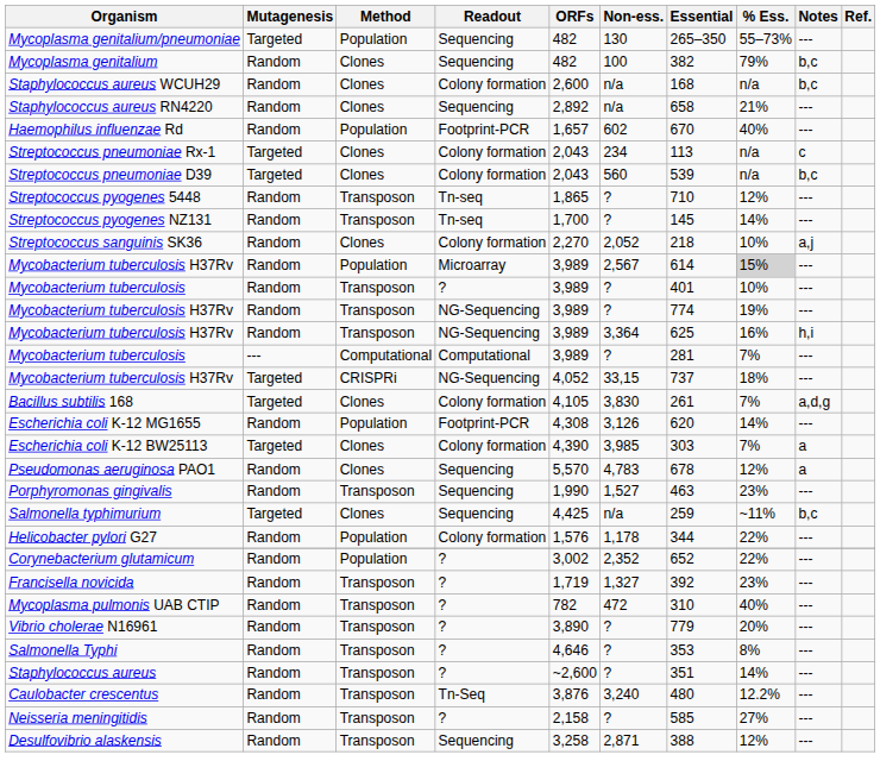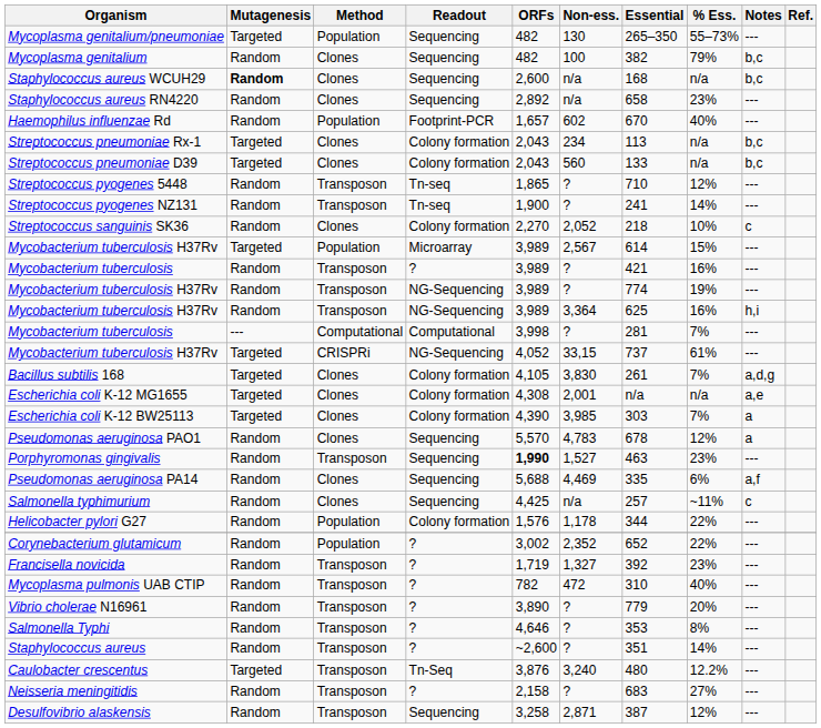Staphylococcus aureus WCUH29 | Mutagenesis: normal -> bold
Staphylococcus aureus WCUH29 | Readout: Colony formation -> Sequencing
Staphylococcus aureus RN4220 | % Ess.: 21% -> 23%
Streptococcus pneumoniae Rx-1 | Notes: c -> b,c
Streptococcus pneumoniae D39 | Essential: 539 -> 133
Streptococcus pyogenes NZ131 | ORFs: 1,700 -> 1,900
Streptococcus pyogenes NZ131 | Essential: 145 -> 241
Streptococcus sanguinis SK36 | Notes: a,j -> c
Mycobacterium tuberculosis H37Rv / Population | Mutagenesis: Random -> Targeted
Mycobacterium tuberculosis H37Rv / Population | % Ess.: lightgrey background -> no background
Mycobacterium tuberculosis / Transposon | Essential: 401 -> 421
Mycobacterium tuberculosis / Transposon | % Ess.: 10% -> 16%
Mycobacterium tuberculosis / Computational | ORFs: 3,989 -> 3,998
Mycobacterium tuberculosis H37Rv / CRISPRi | % Ess.: 18% -> 61%
- row: Escherichia coli K-12 MG1655 | Random | Population | Footprint-PCR | 4,308 | 3,126 | 620 | 14% | ---
+ row: Escherichia coli K-12 MG1655 | Targeted | Clones | Colony formation | 4,308 | 2,001 | n/a | n/a | a,e
Porphyromonas gingivalis | ORFs: normal -> bold
+ row: Pseudomonas aeruginosa PA14 | Random | Clones | Sequencing | 5,688 | 4,469 | 335 | 6% | a,f
Salmonella typhimurium | Mutagenesis: Targeted -> Random
Salmonella typhimurium | Essential: 259 -> 257
Salmonella typhimurium | Notes: b,c -> c
Caulobacter crescentus | Mutagenesis: Random -> Targeted
Neisseria meningitidis | Essential: 585 -> 683
Desulfovibrio alaskensis | Essential: 388 -> 387
